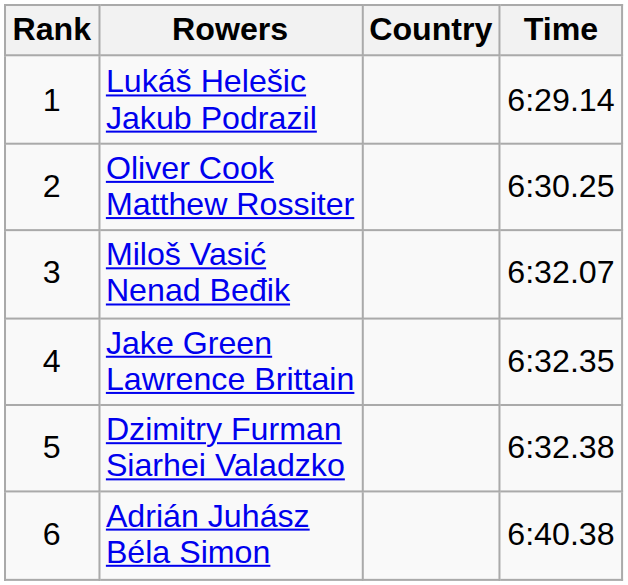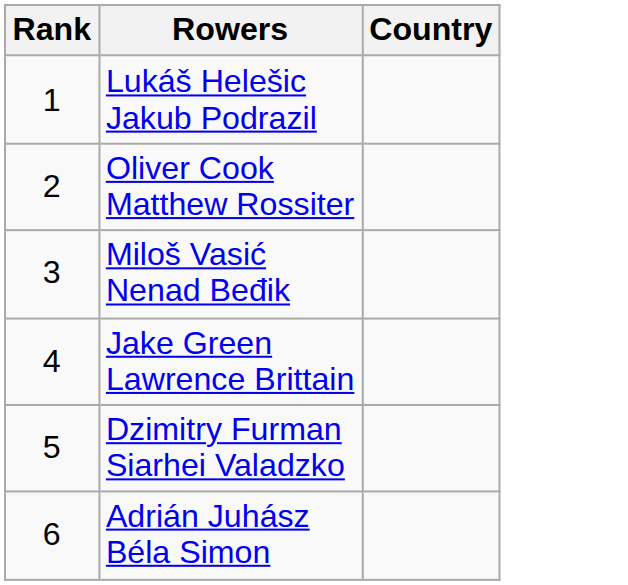- column: Time | 6:29.14 | 6:30.25 | 6:32.07 | 6:32.35 | 6:32.38 | 6:40.38
